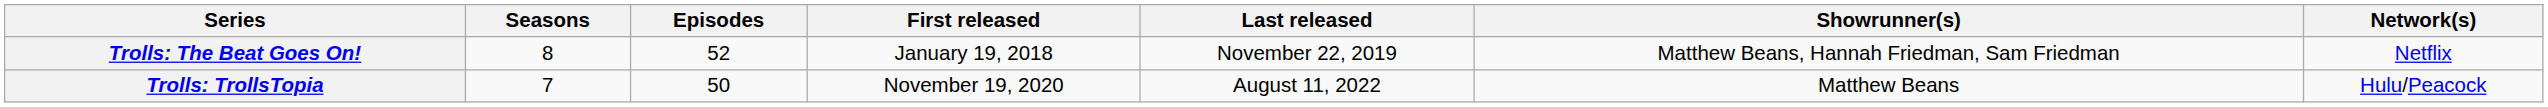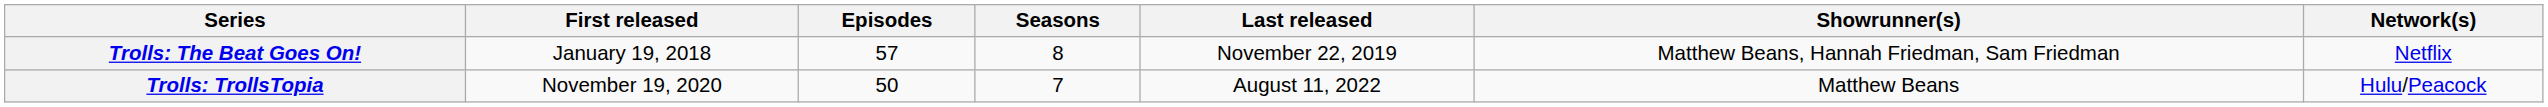columns swapped: Seasons <-> First released
Trolls: The Beat Goes On! | Episodes: 52 -> 57
